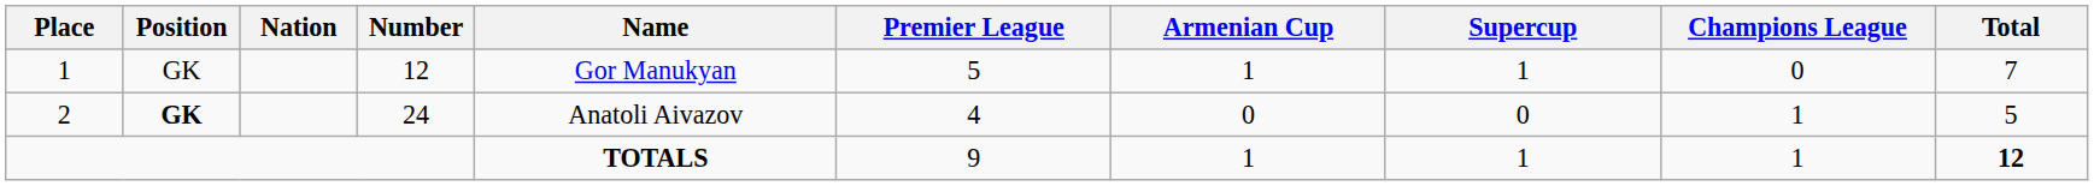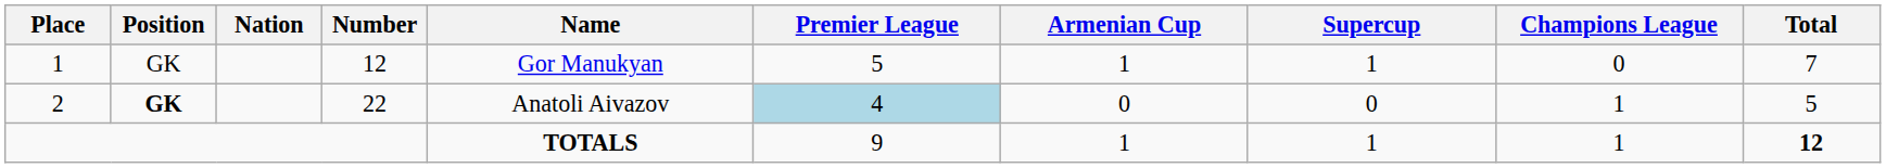2 | Number: 24 -> 22
2 | Premier League: no background -> lightblue background
